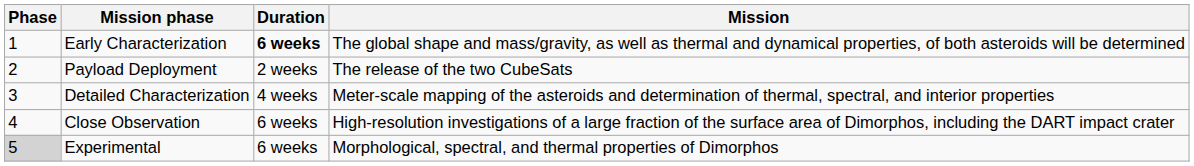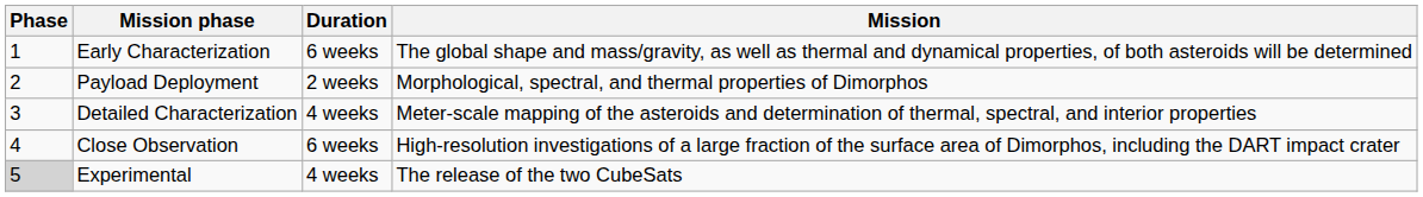Early Characterization | Duration: bold -> normal
Payload Deployment | Mission: The release of the two CubeSats -> Morphological, spectral, and thermal properties of Dimorphos
Experimental | Duration: 6 weeks -> 4 weeks
Experimental | Mission: Morphological, spectral, and thermal properties of Dimorphos -> The release of the two CubeSats
